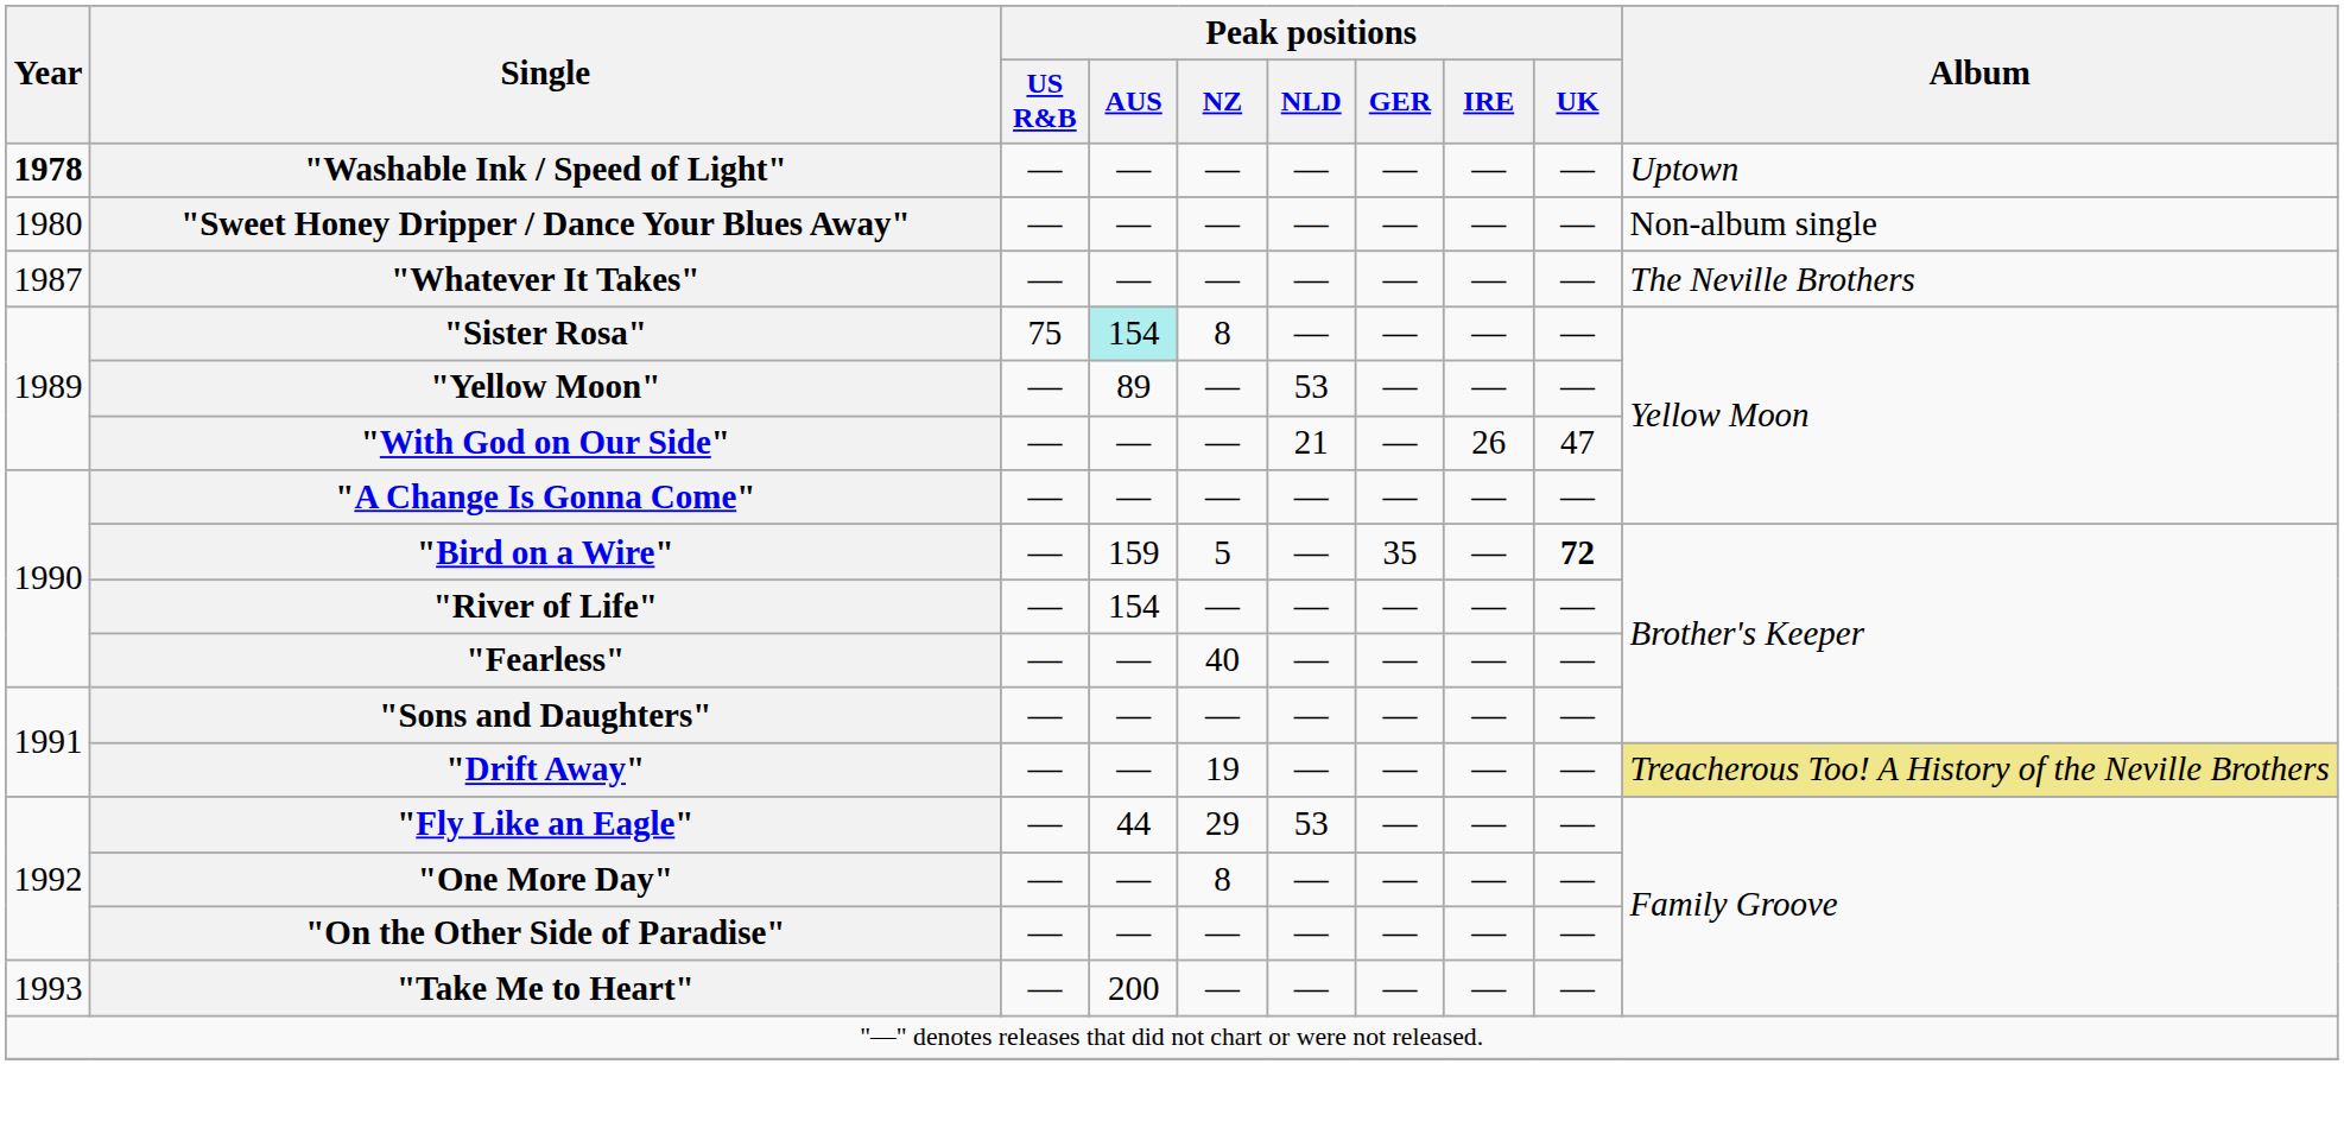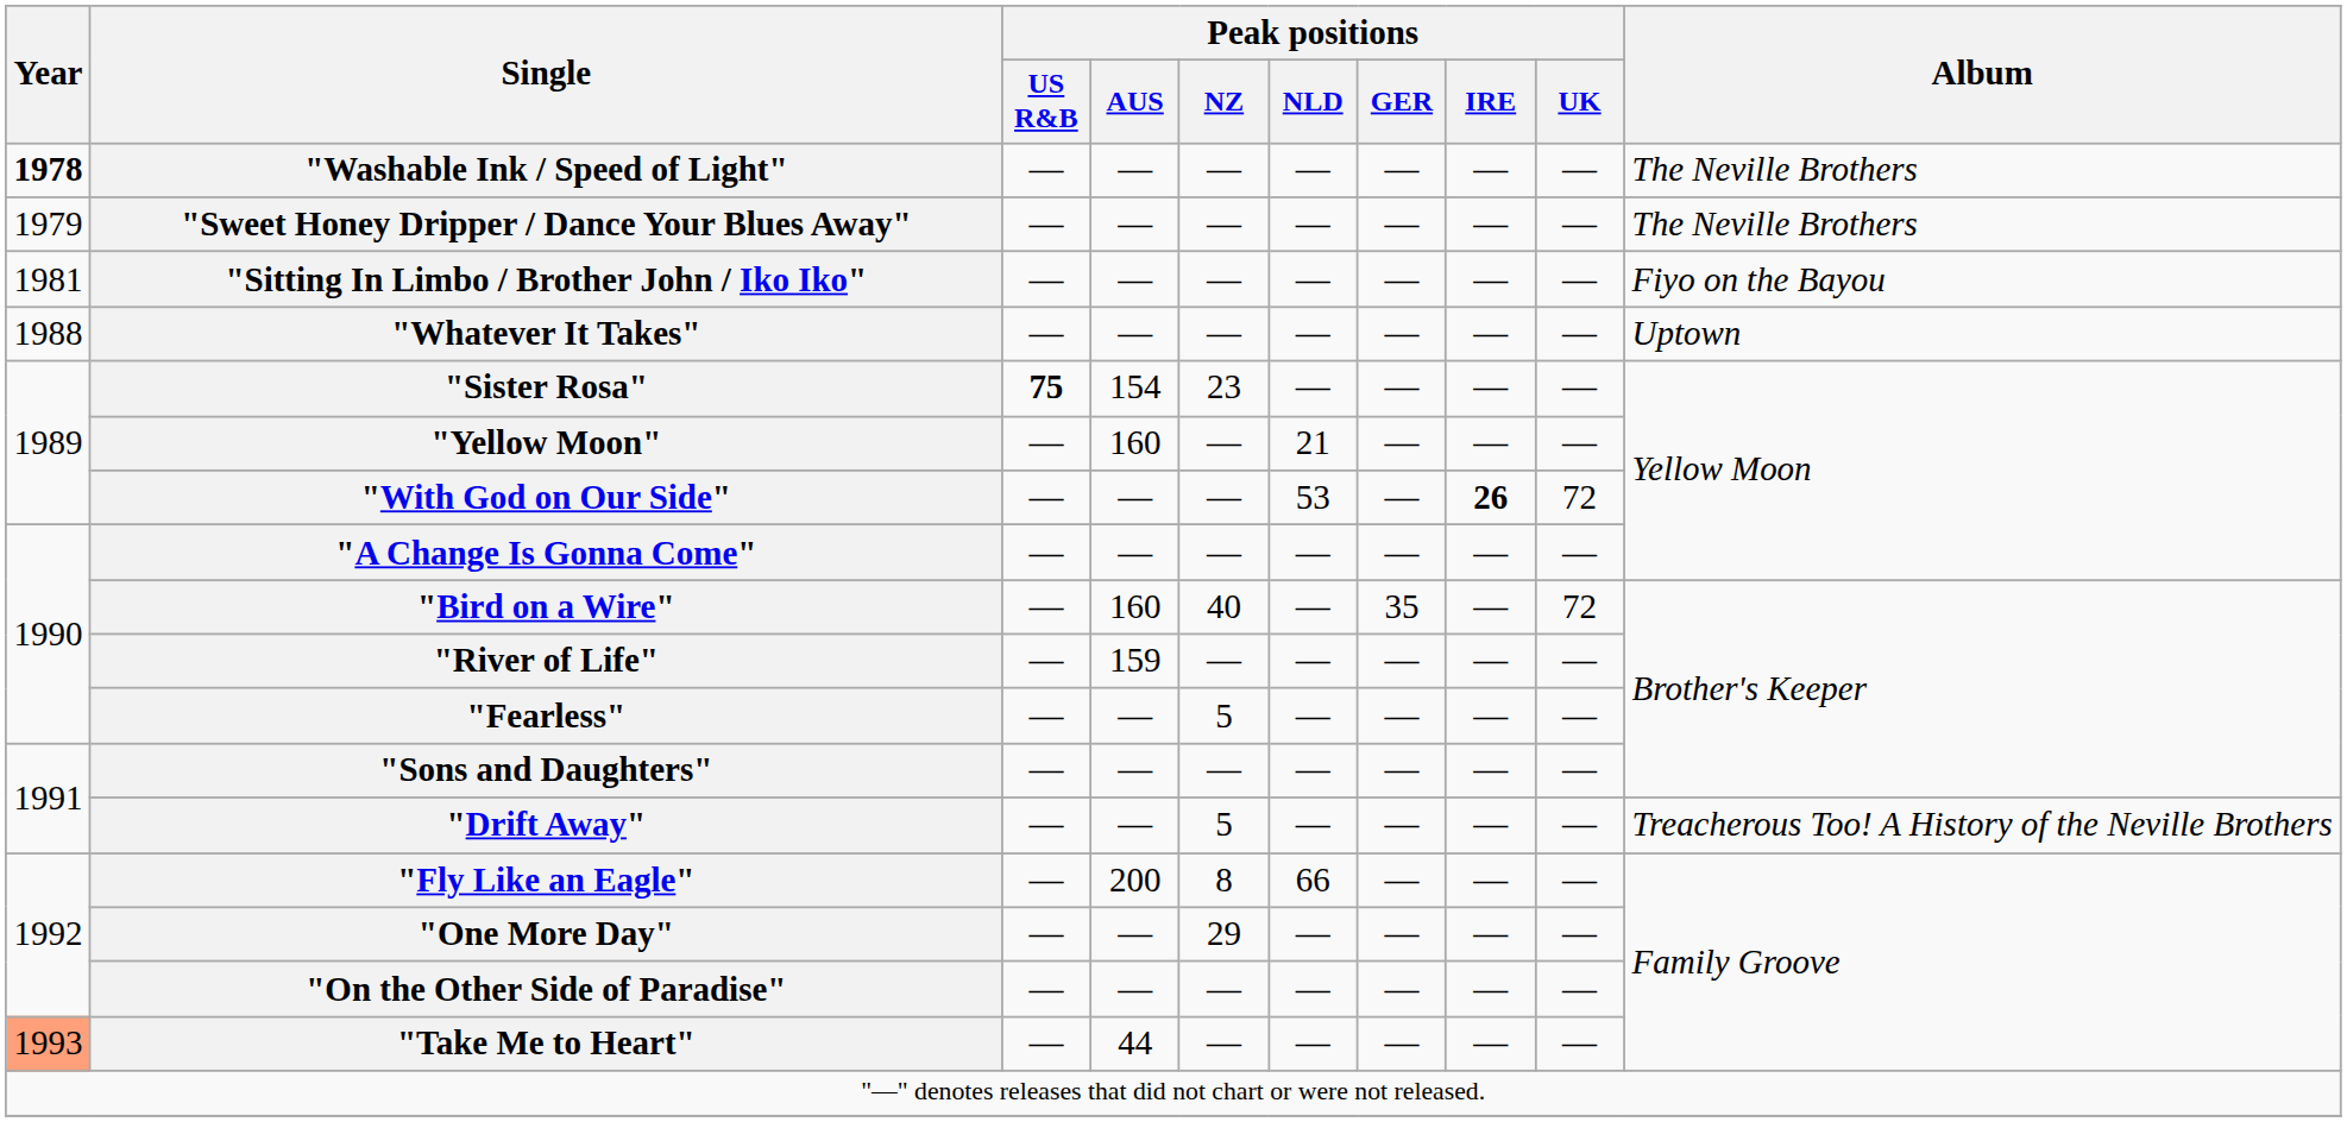"Washable Ink / Speed of Light" | Album: Uptown -> The Neville Brothers
"Sweet Honey Dripper / Dance Your Blues Away" | Year: 1980 -> 1979
"Sweet Honey Dripper / Dance Your Blues Away" | Album: Non-album single -> The Neville Brothers
+ row: 1981 | "Sitting In Limbo / Brother John / Iko Iko" | — | — | — | — | — | — | — | Fiyo on the Bayou
"Whatever It Takes" | Year: 1987 -> 1988
"Whatever It Takes" | Album: The Neville Brothers -> Uptown
"Sister Rosa" | Peak positions / US R&B: normal -> bold
"Sister Rosa" | Peak positions / AUS: paleturquoise background -> no background
"Sister Rosa" | Peak positions / NZ: 8 -> 23
"Yellow Moon" | Peak positions / AUS: 89 -> 160
"Yellow Moon" | Peak positions / NLD: 53 -> 21
"With God on Our Side" | Peak positions / NLD: 21 -> 53
"With God on Our Side" | Peak positions / IRE: normal -> bold
"With God on Our Side" | Peak positions / UK: 47 -> 72
"Bird on a Wire" | Peak positions / AUS: 159 -> 160
"Bird on a Wire" | Peak positions / NZ: 5 -> 40
"Bird on a Wire" | Peak positions / UK: bold -> normal
"River of Life" | Peak positions / AUS: 154 -> 159
"Fearless" | Peak positions / NZ: 40 -> 5
"Drift Away" | Peak positions / NZ: 19 -> 5
"Drift Away" | Album: khaki background -> no background
"Fly Like an Eagle" | Peak positions / AUS: 44 -> 200
"Fly Like an Eagle" | Peak positions / NZ: 29 -> 8
"Fly Like an Eagle" | Peak positions / NLD: 53 -> 66
"One More Day" | Peak positions / NZ: 8 -> 29
"Take Me to Heart" | Year: no background -> lightsalmon background
"Take Me to Heart" | Peak positions / AUS: 200 -> 44
